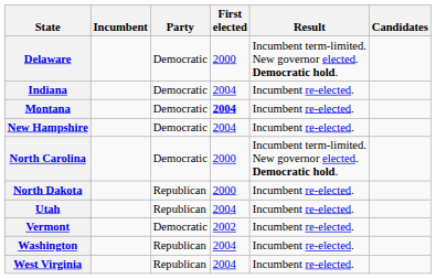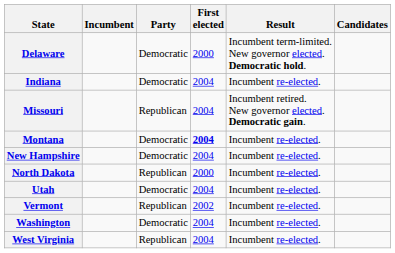+ row: Missouri | Republican | 2004 | Incumbent retired. New governor elected. Democratic gain.
- row: North Carolina | Democratic | 2000 | Incumbent term-limited. New governor elected. Democratic hold.
Utah | Party: Republican -> Democratic
Vermont | Party: Democratic -> Republican
Washington | Party: Republican -> Democratic
